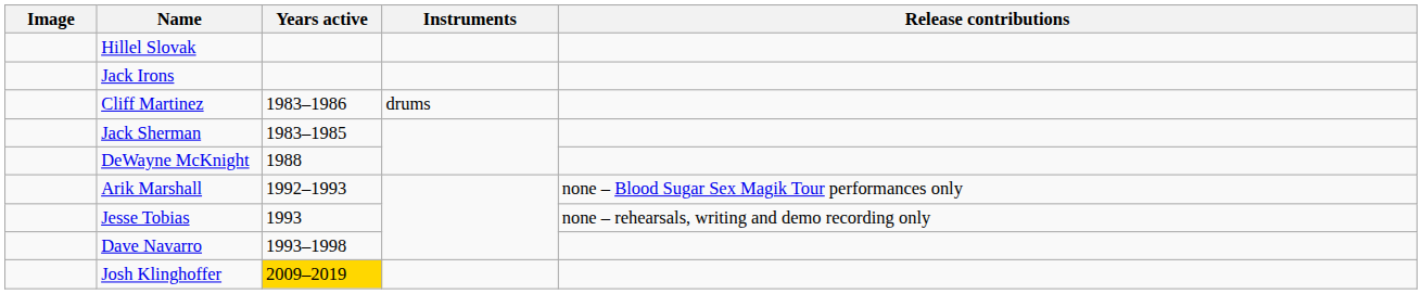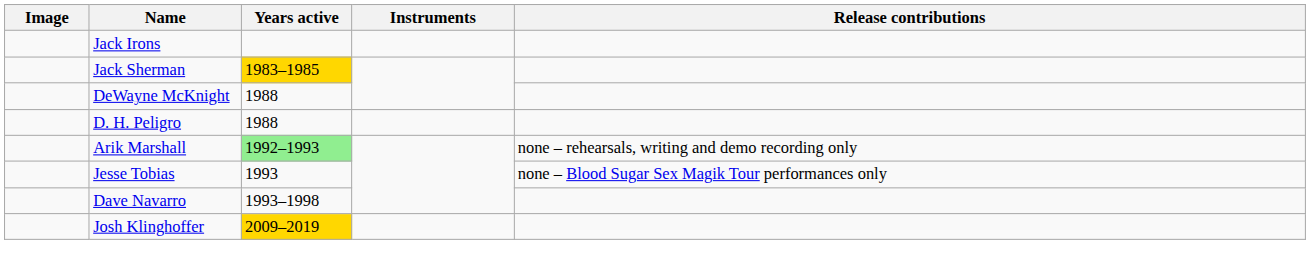- row: Hillel Slovak
- row: Cliff Martinez | 1983–1986 | drums
Jack Sherman | Years active: no background -> gold background
+ row: D. H. Peligro | 1988
Arik Marshall | Years active: no background -> lightgreen background
Arik Marshall | Release contributions: none – Blood Sugar Sex Magik Tour performances only -> none – rehearsals, writing and demo recording only
Jesse Tobias | Release contributions: none – rehearsals, writing and demo recording only -> none – Blood Sugar Sex Magik Tour performances only
